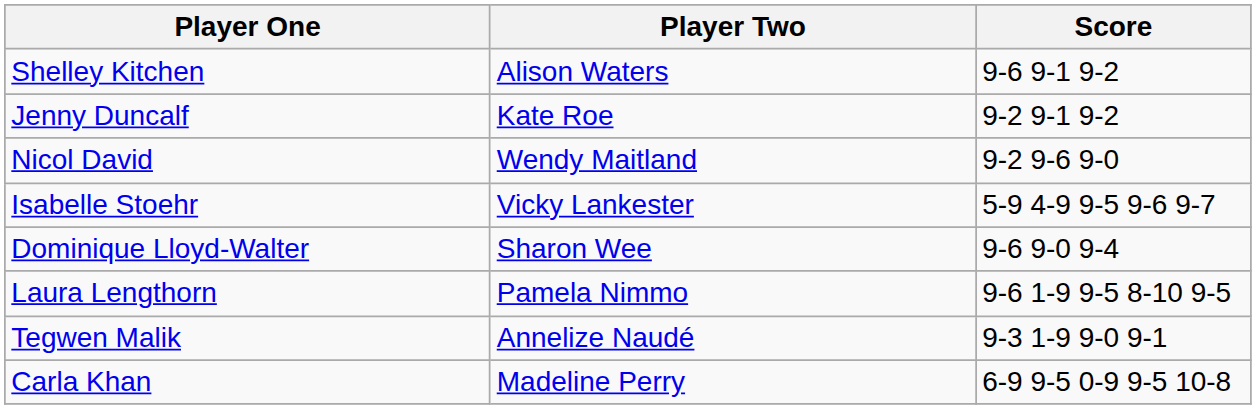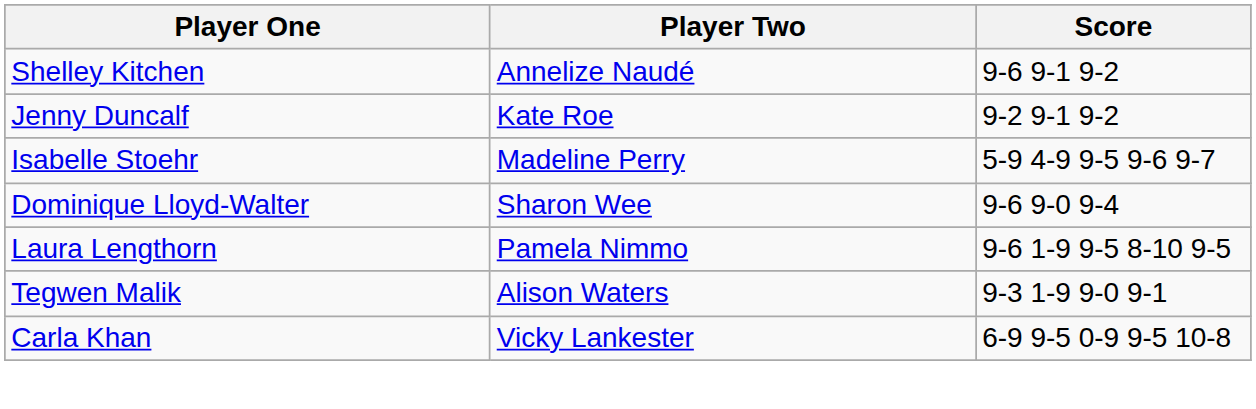Shelley Kitchen | Player Two: Alison Waters -> Annelize Naudé
- row: Nicol David | Wendy Maitland | 9-2 9-6 9-0
Isabelle Stoehr | Player Two: Vicky Lankester -> Madeline Perry
Tegwen Malik | Player Two: Annelize Naudé -> Alison Waters
Carla Khan | Player Two: Madeline Perry -> Vicky Lankester
